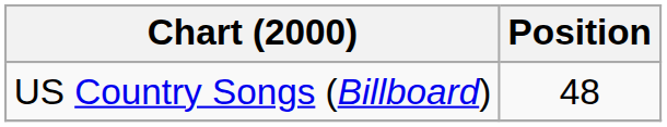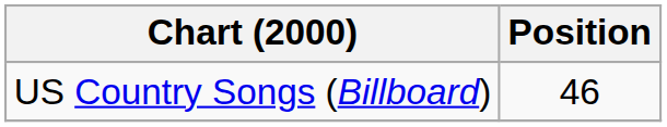US Country Songs (Billboard) | Position: 48 -> 46
